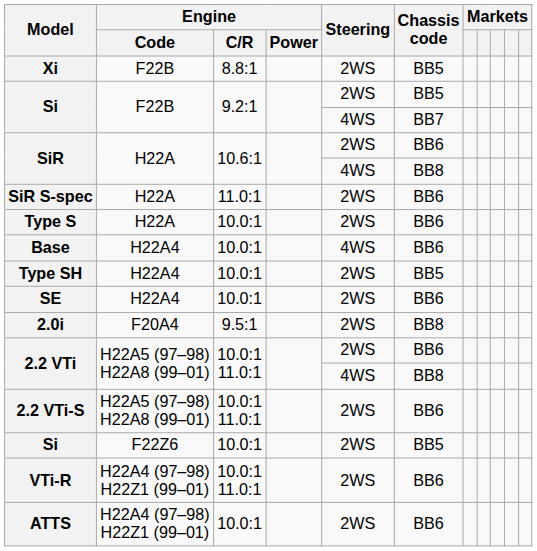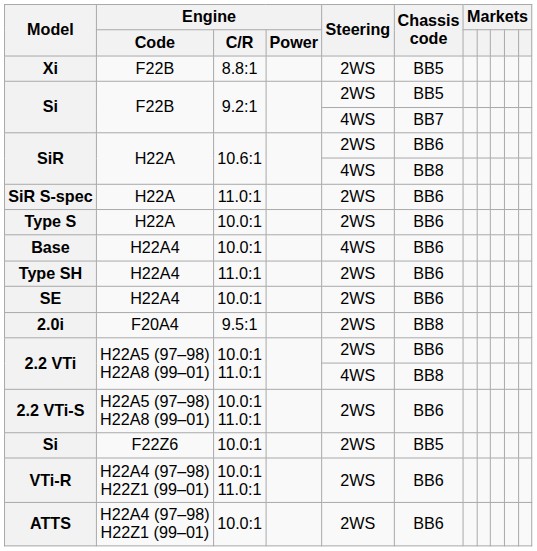Type SH | Engine / C/R: 10.0:1 -> 11.0:1
Type SH | Chassis code: BB5 -> BB6
